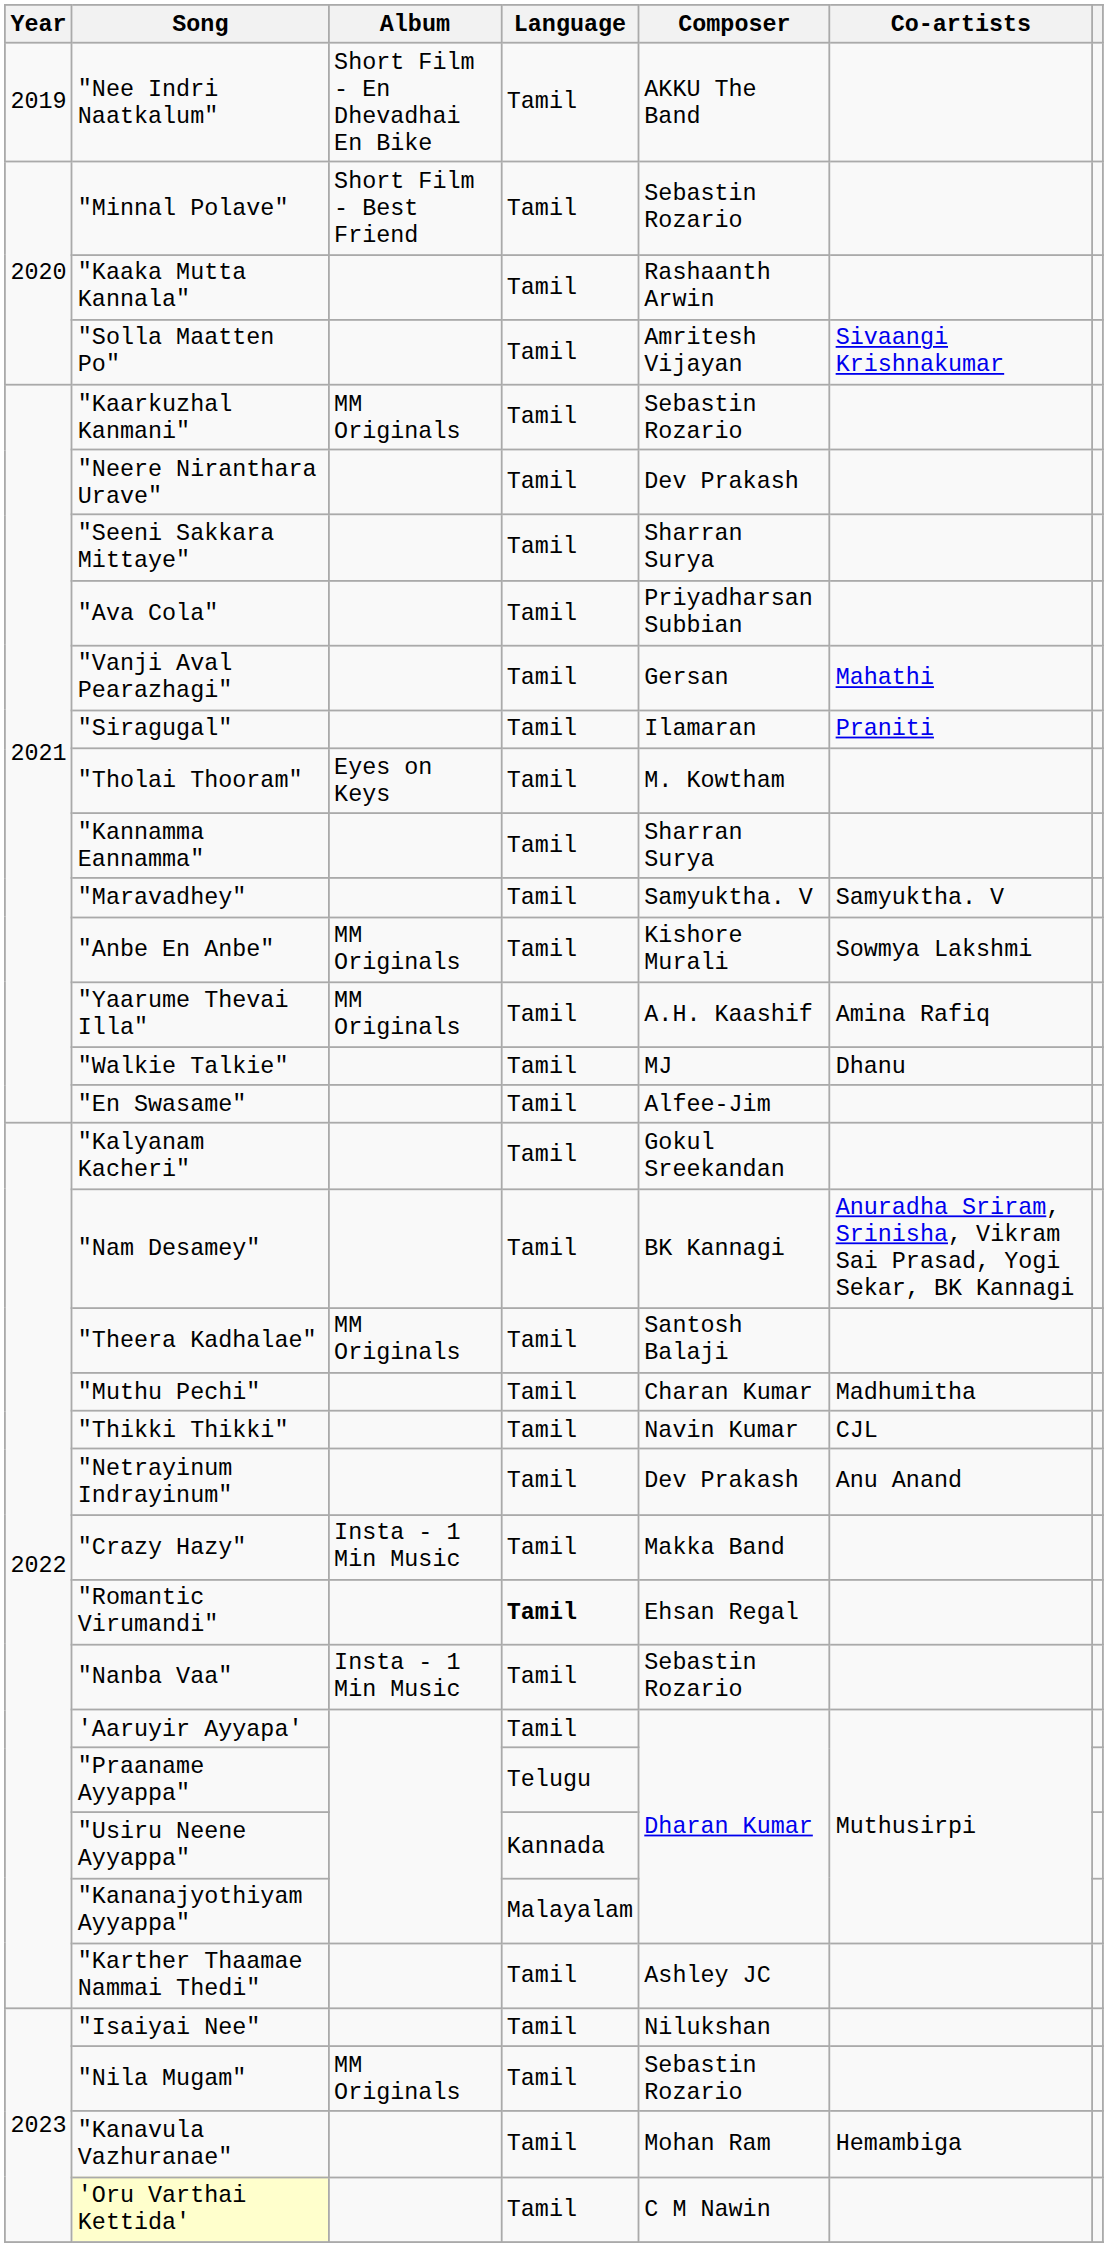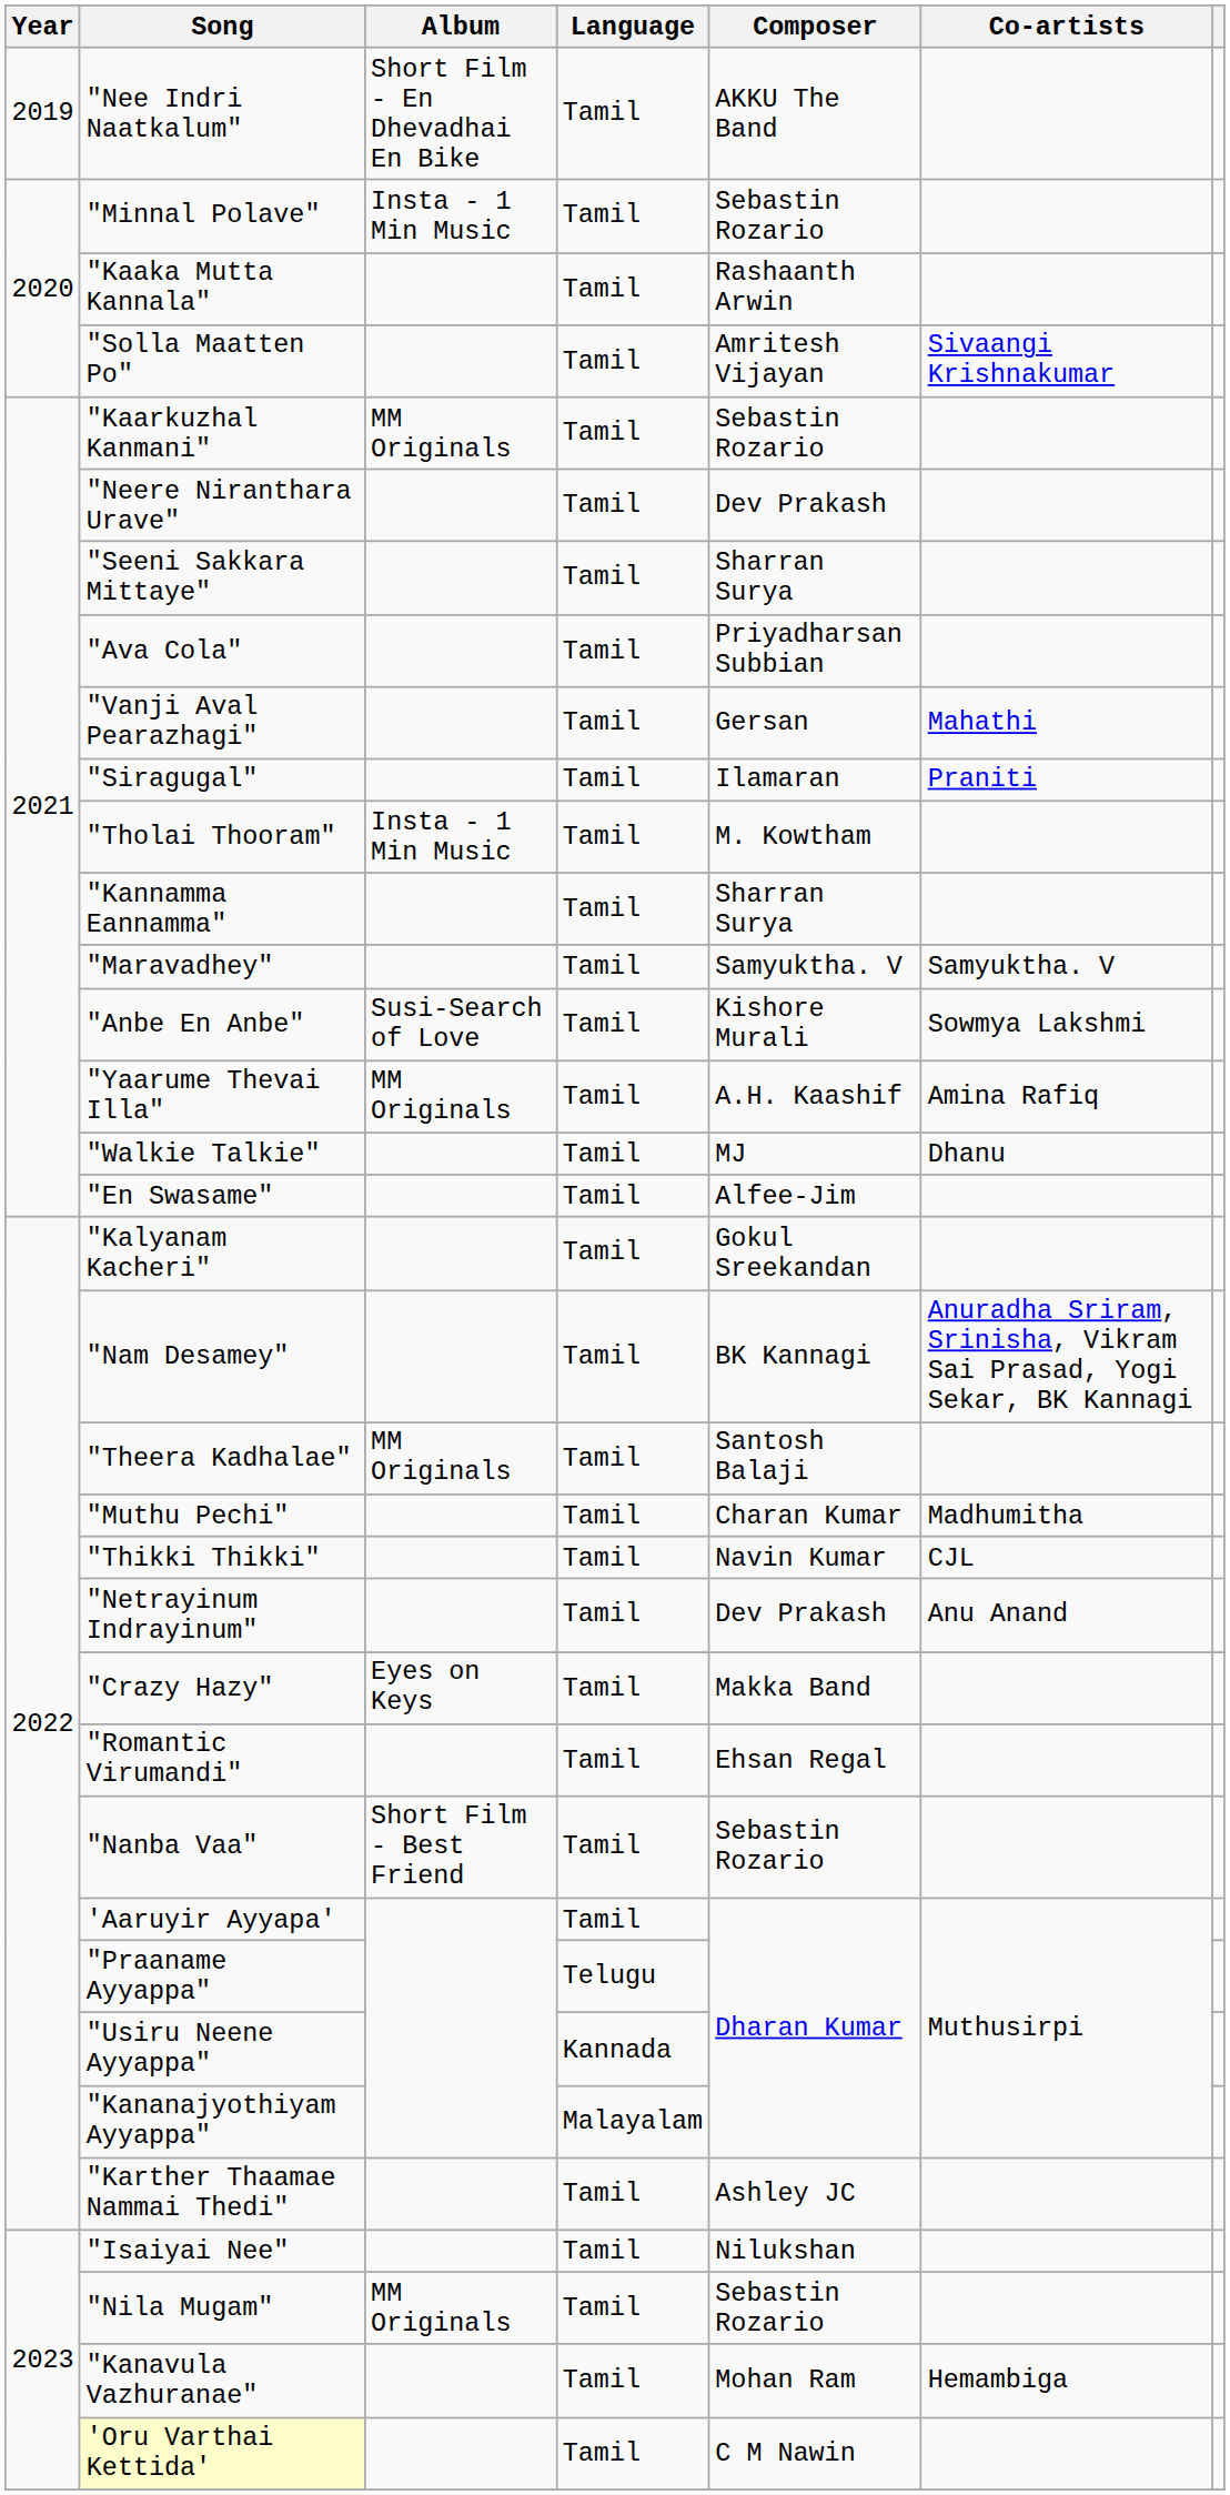"Minnal Polave" | Album: Short Film - Best Friend -> Insta - 1 Min Music
"Tholai Thooram" | Album: Eyes on Keys -> Insta - 1 Min Music
"Anbe En Anbe" | Album: MM Originals -> Susi-Search of Love
"Crazy Hazy" | Album: Insta - 1 Min Music -> Eyes on Keys
"Romantic Virumandi" | Language: bold -> normal
"Nanba Vaa" | Album: Insta - 1 Min Music -> Short Film - Best Friend
